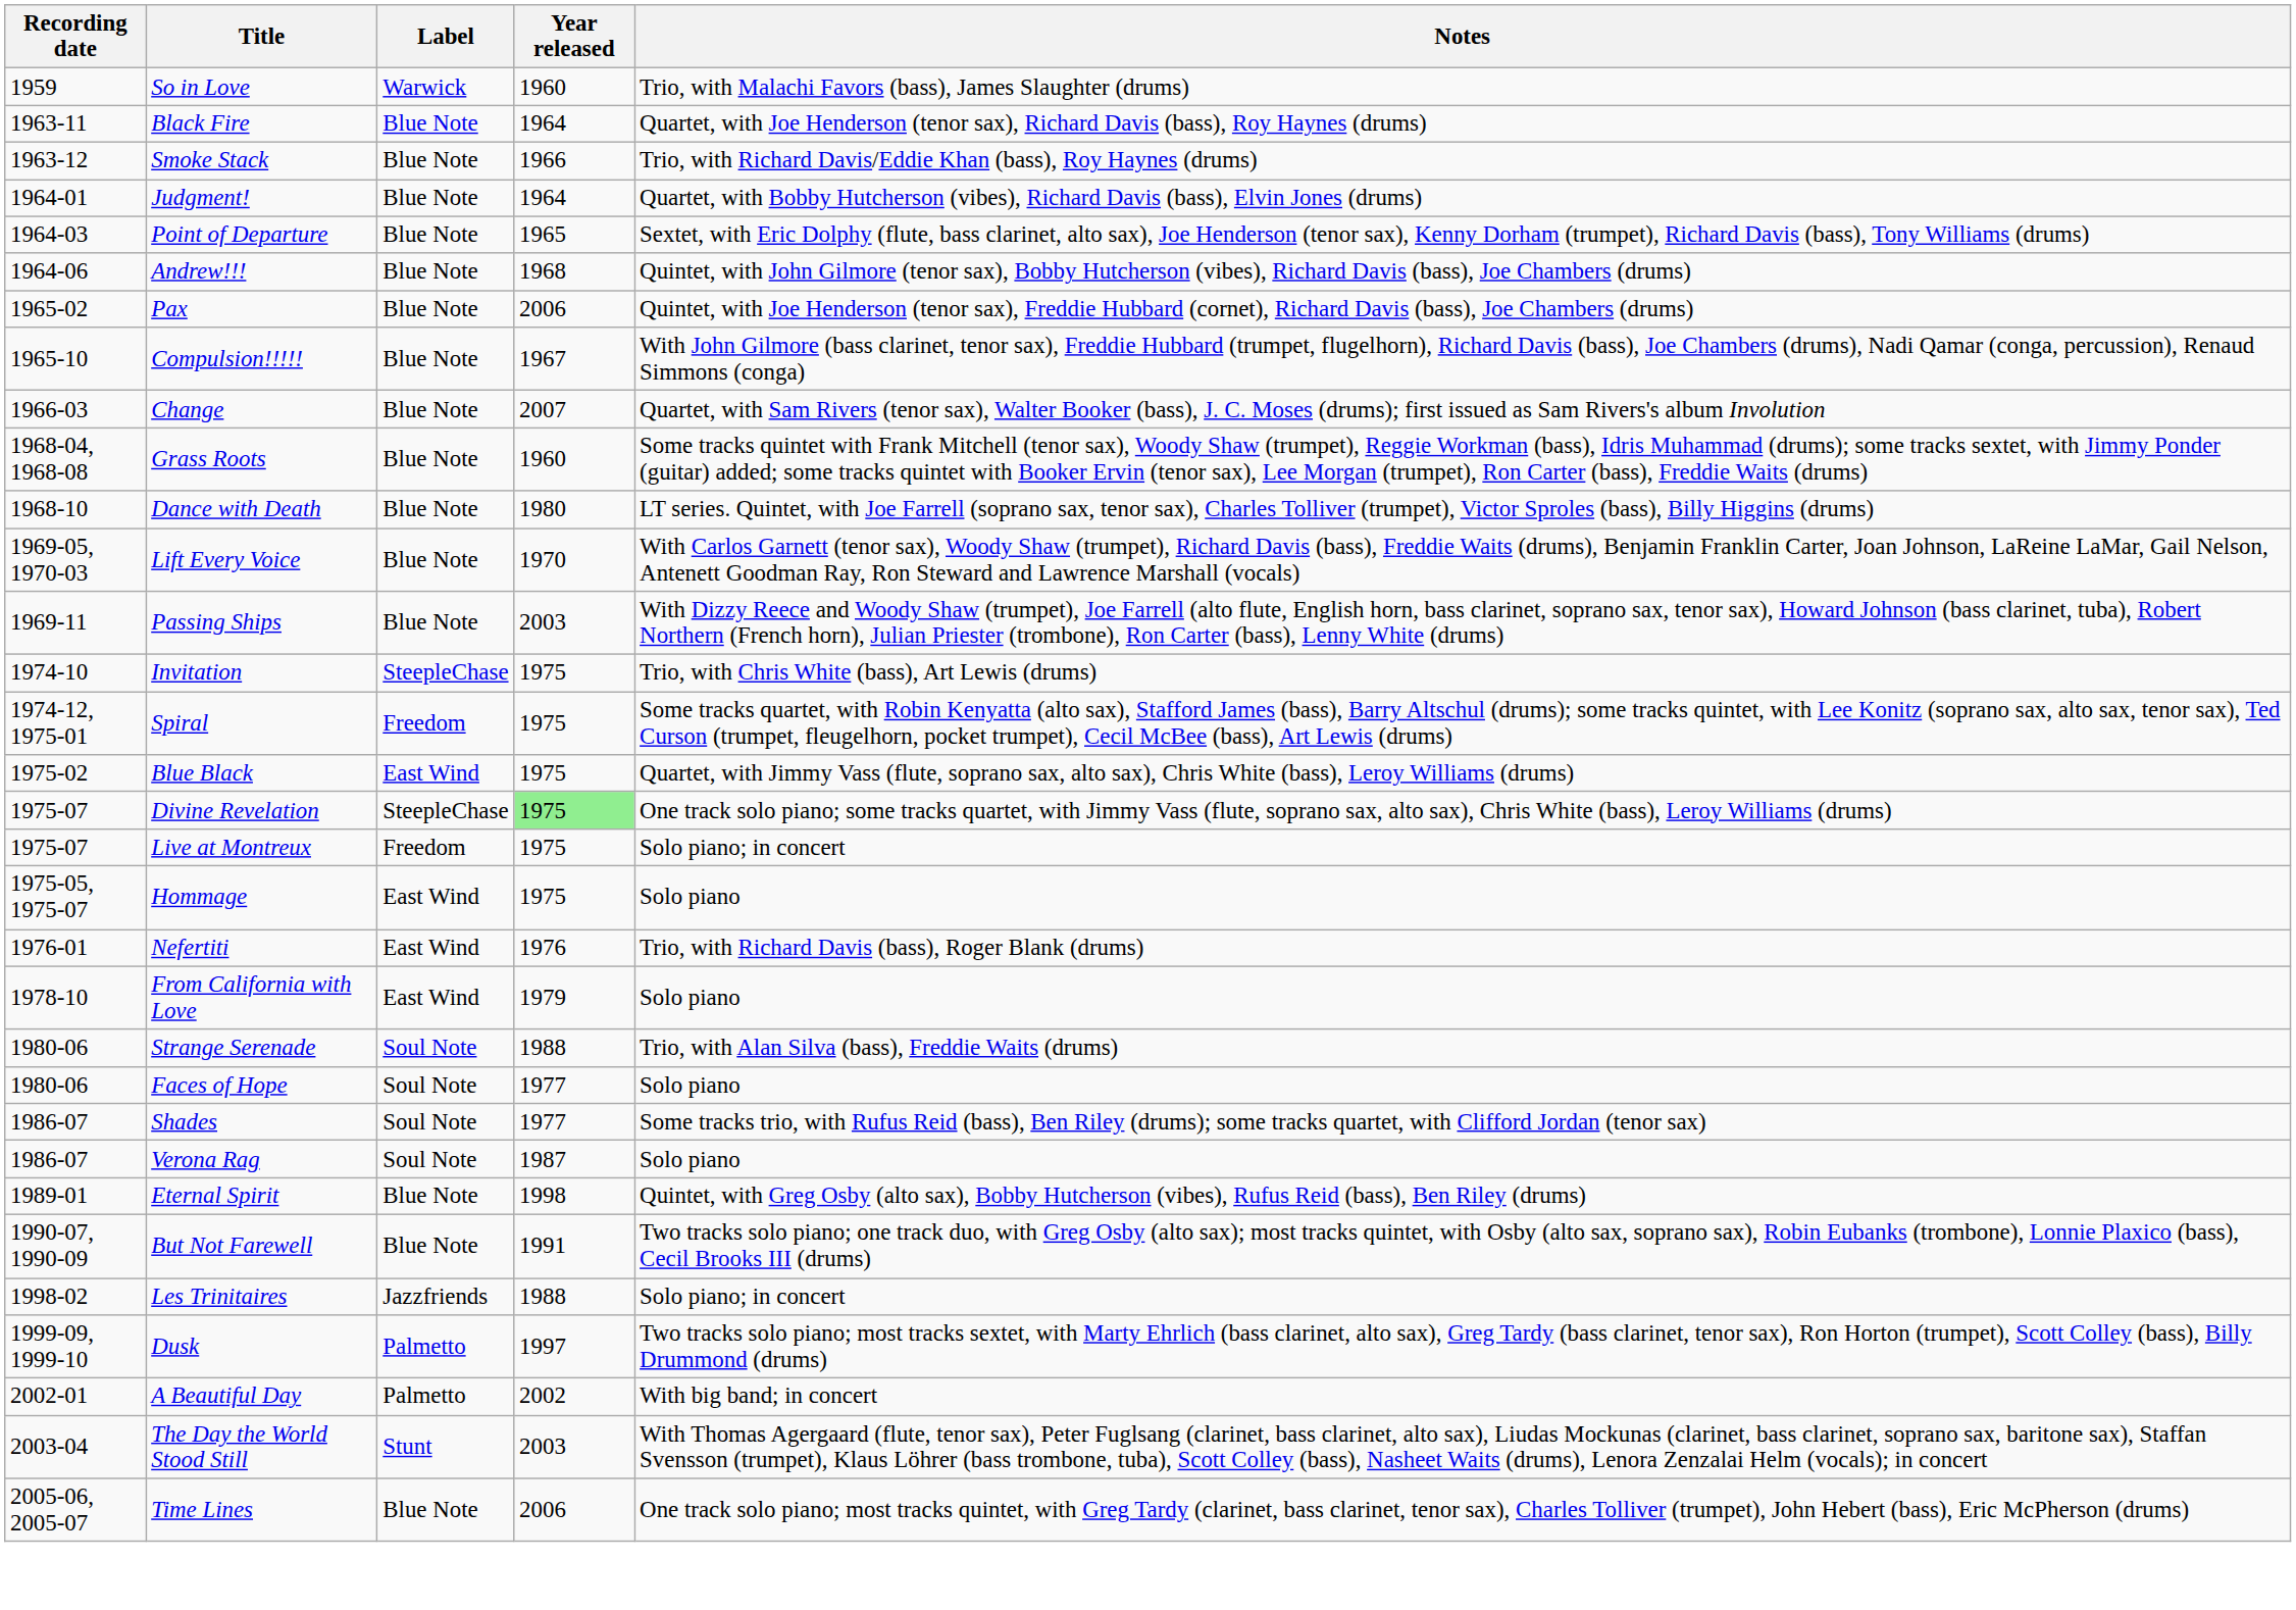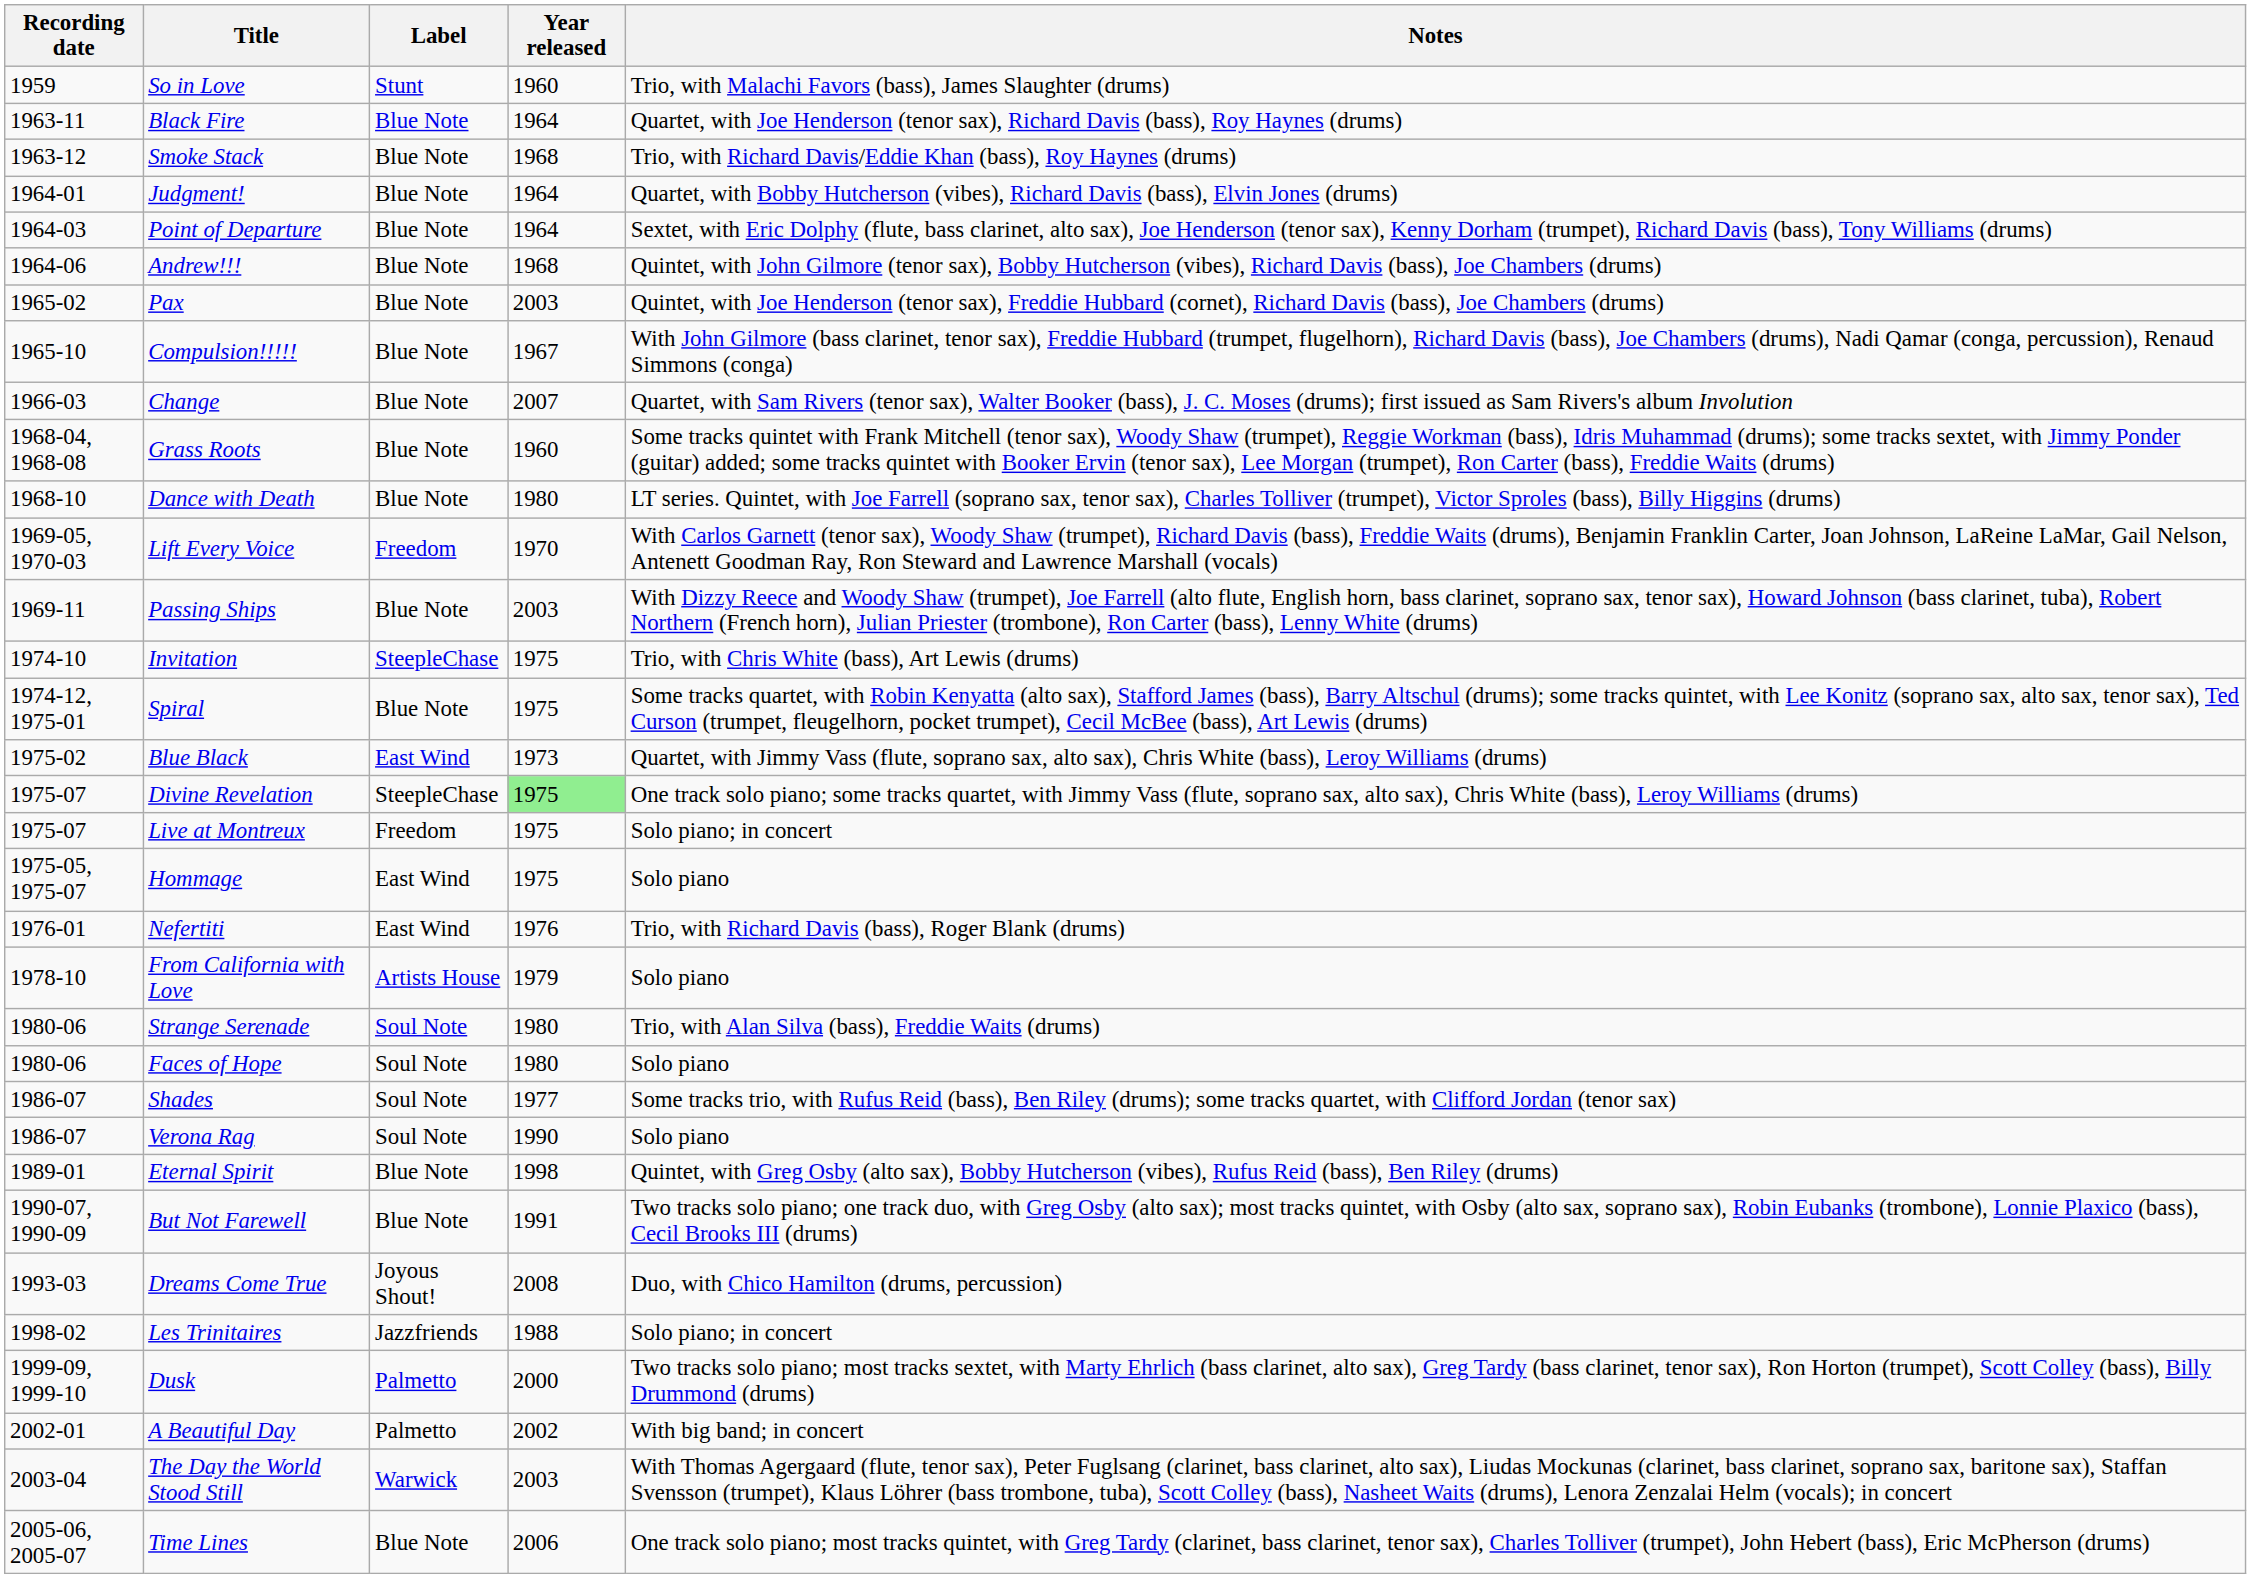So in Love | Label: Warwick -> Stunt
Smoke Stack | Year released: 1966 -> 1968
Point of Departure | Year released: 1965 -> 1964
Pax | Year released: 2006 -> 2003
Lift Every Voice | Label: Blue Note -> Freedom
Spiral | Label: Freedom -> Blue Note
Blue Black | Year released: 1975 -> 1973
From California with Love | Label: East Wind -> Artists House
Strange Serenade | Year released: 1988 -> 1980
Faces of Hope | Year released: 1977 -> 1980
Verona Rag | Year released: 1987 -> 1990
+ row: 1993-03 | Dreams Come True | Joyous Shout! | 2008 | Duo, with Chico Hamilton (drums, percussion)
Dusk | Year released: 1997 -> 2000
The Day the World Stood Still | Label: Stunt -> Warwick
